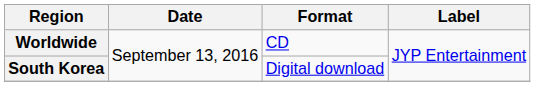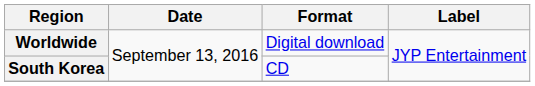Worldwide | Format: CD -> Digital download
South Korea | Format: Digital download -> CD
